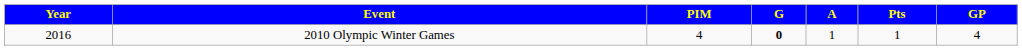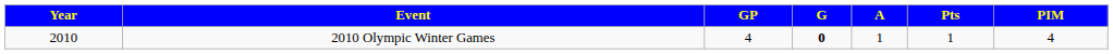columns swapped: GP <-> PIM
2010 Olympic Winter Games | Year: 2016 -> 2010
